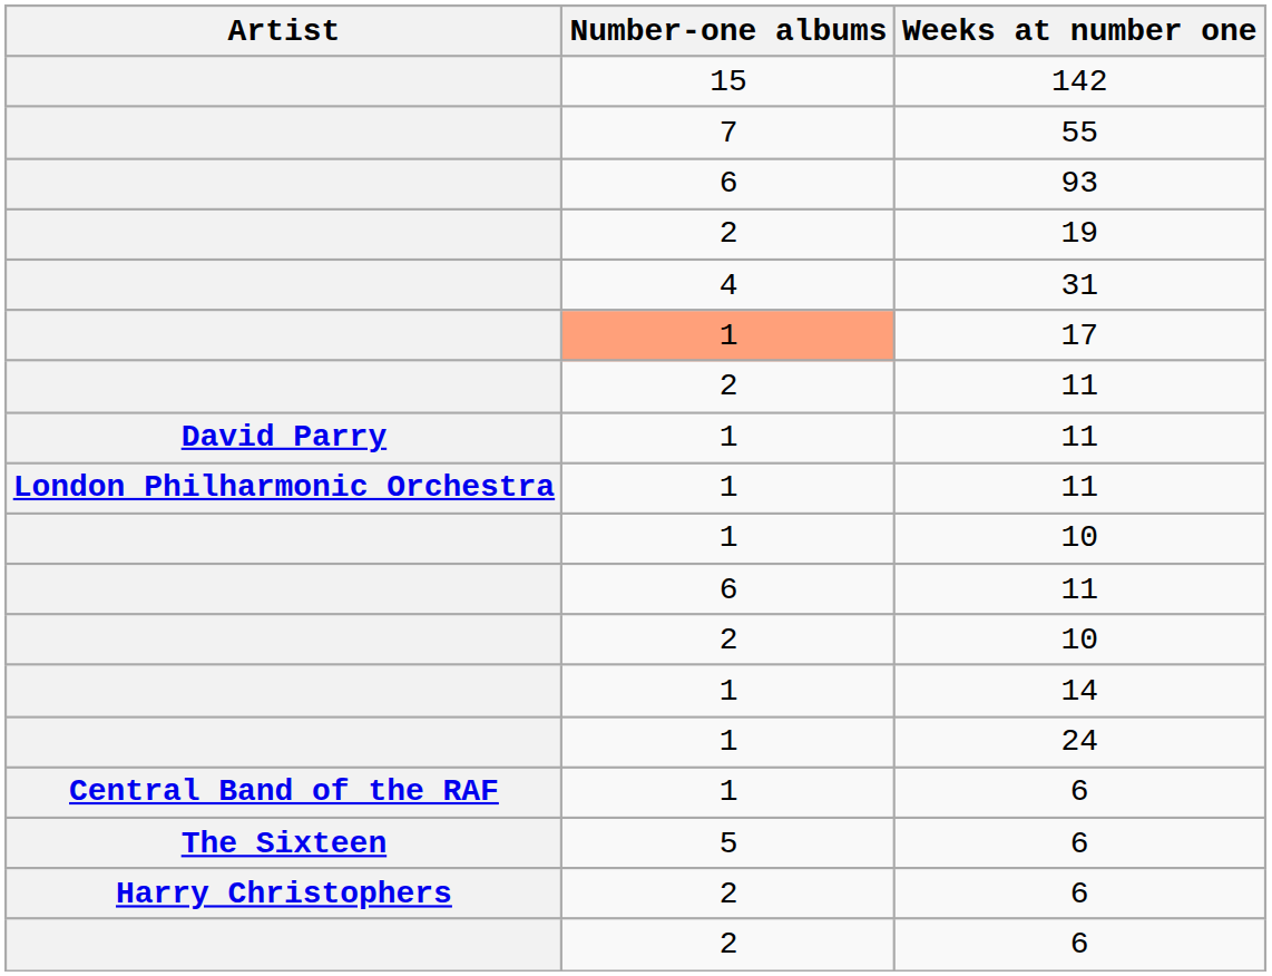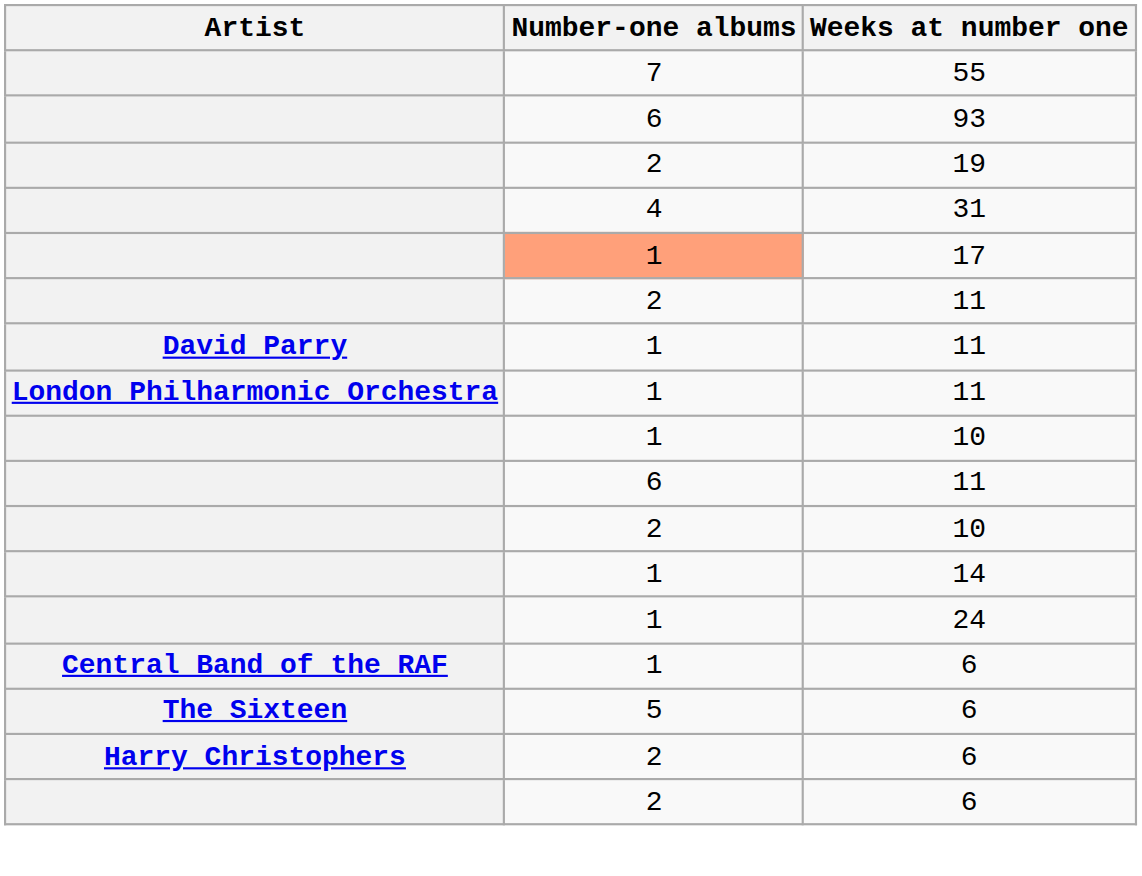- row: 15 | 142
